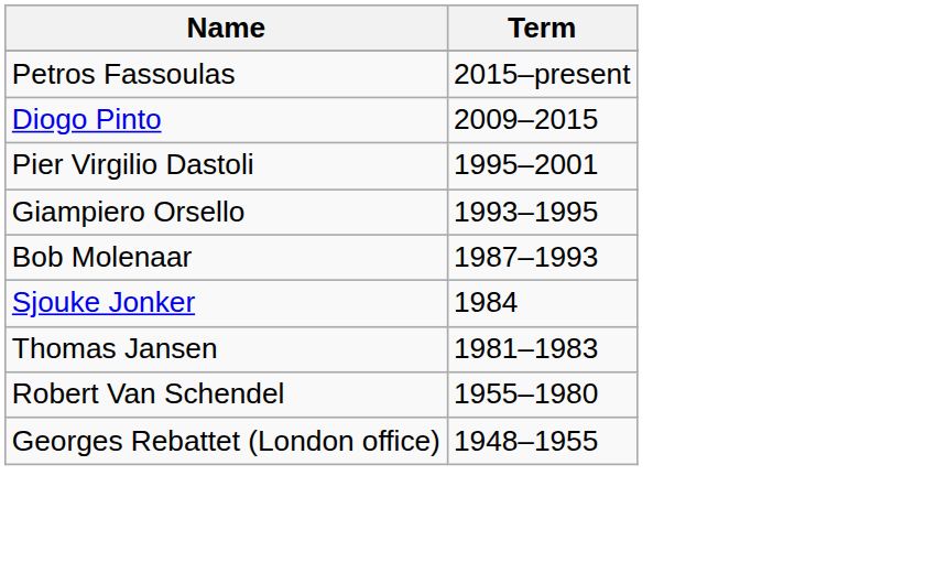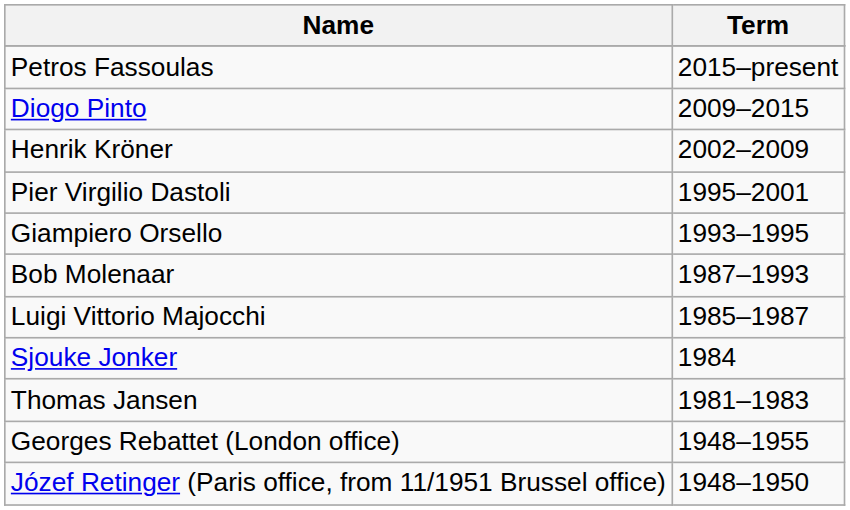+ row: Henrik Kröner | 2002–2009
+ row: Luigi Vittorio Majocchi | 1985–1987
- row: Robert Van Schendel | 1955–1980
+ row: Józef Retinger (Paris office, from 11/1951 Brussel office) | 1948–1950
